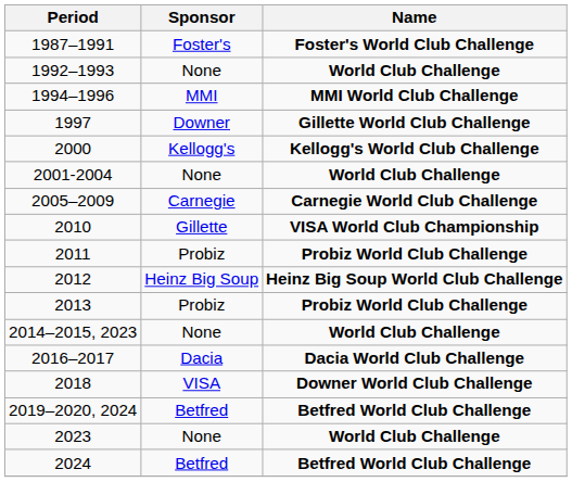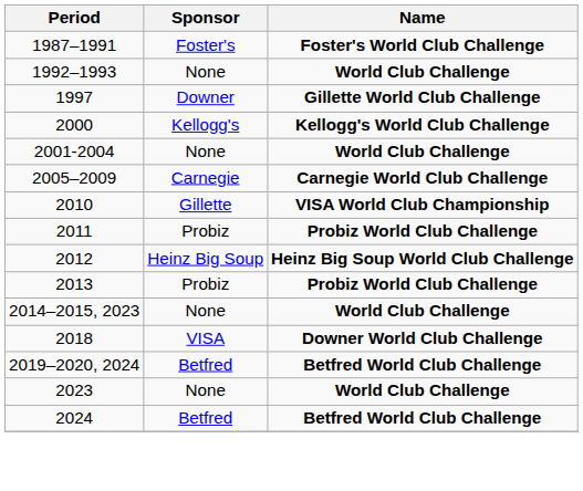- row: 1994–1996 | MMI | MMI World Club Challenge
- row: 2016–2017 | Dacia | Dacia World Club Challenge
